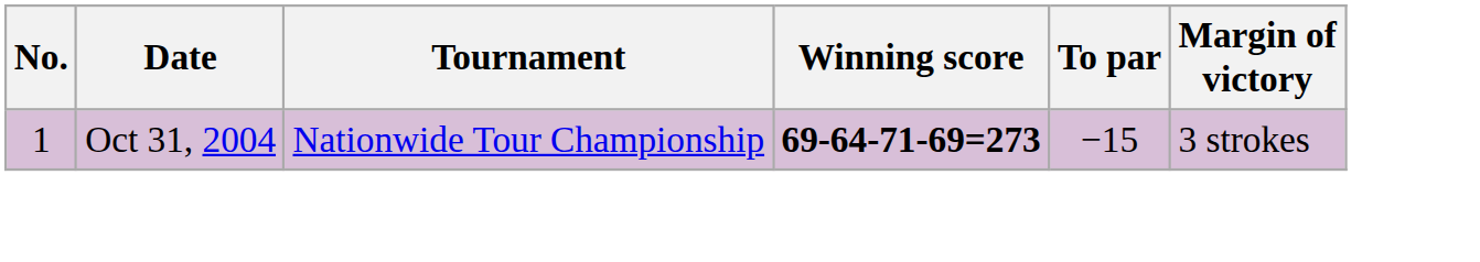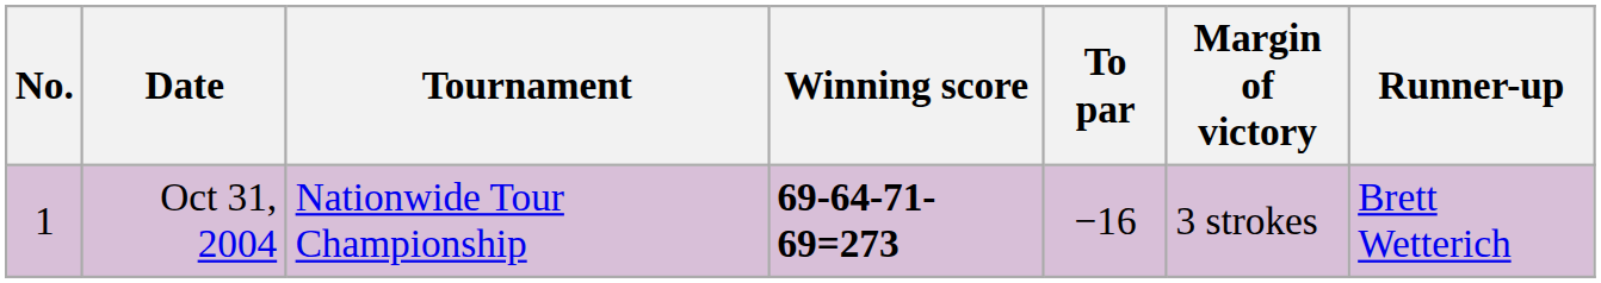+ column: Runner-up | Brett Wetterich
Oct 31, 2004 | To par: −15 -> −16
